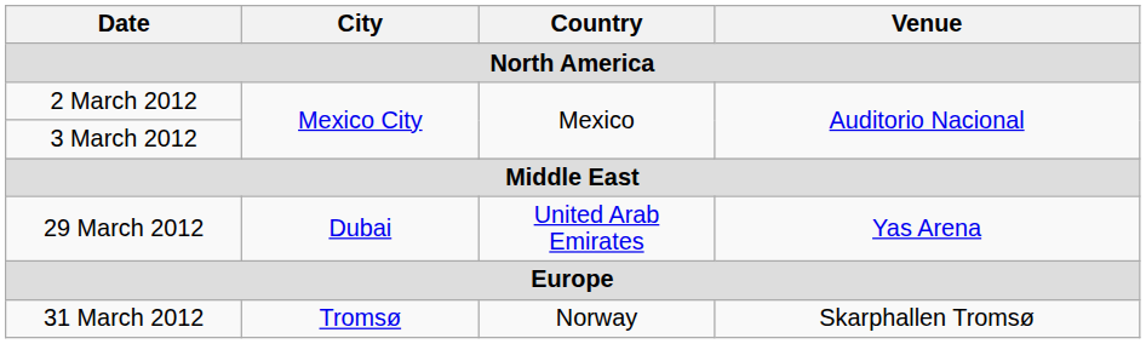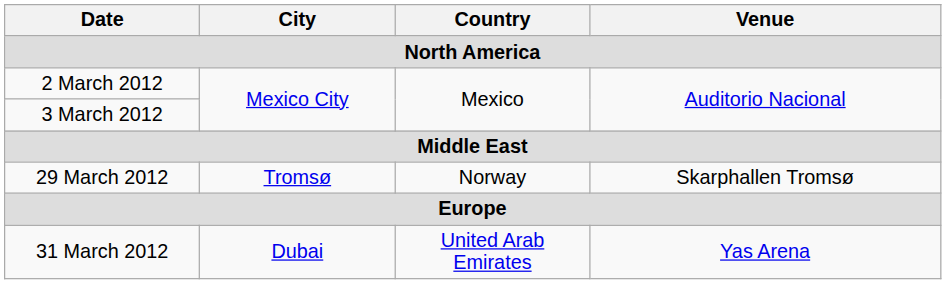29 March 2012 | City: Dubai -> Tromsø
29 March 2012 | Country: United Arab Emirates -> Norway
29 March 2012 | Venue: Yas Arena -> Skarphallen Tromsø
31 March 2012 | City: Tromsø -> Dubai
31 March 2012 | Country: Norway -> United Arab Emirates
31 March 2012 | Venue: Skarphallen Tromsø -> Yas Arena
